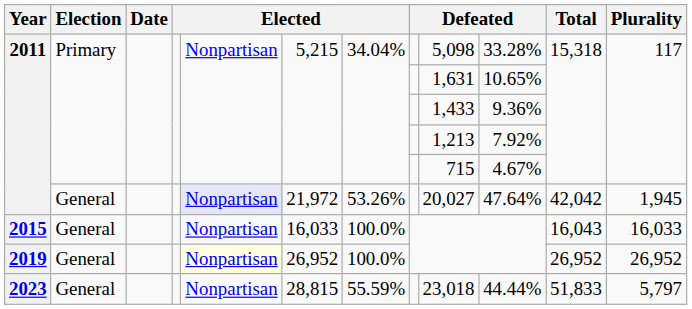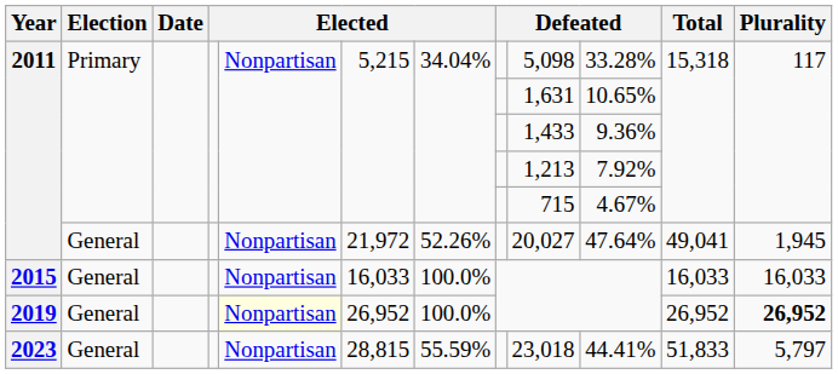2011 / General | column 5: lavender background -> no background
2011 / General | column 7: 53.26% -> 52.26%
2011 / General | Total: 42,042 -> 49,041
2015 | Total: 16,043 -> 16,033
2019 | Plurality: normal -> bold
2023 | column 10: 44.44% -> 44.41%
